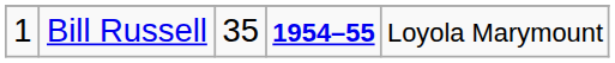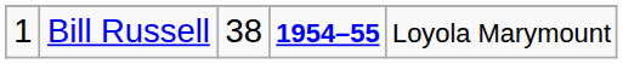Bill Russell | column 3: 35 -> 38
